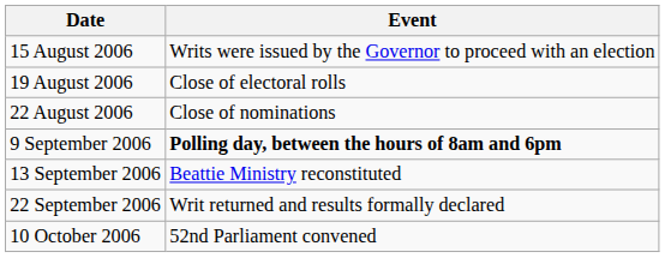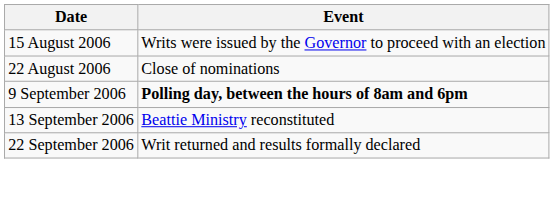- row: 19 August 2006 | Close of electoral rolls
- row: 10 October 2006 | 52nd Parliament convened
